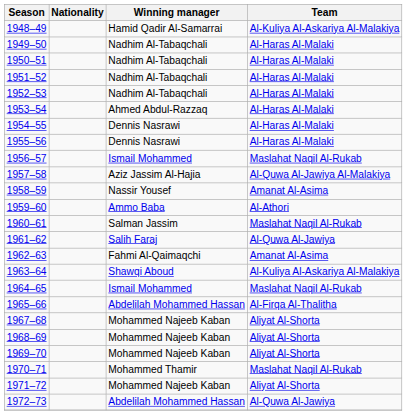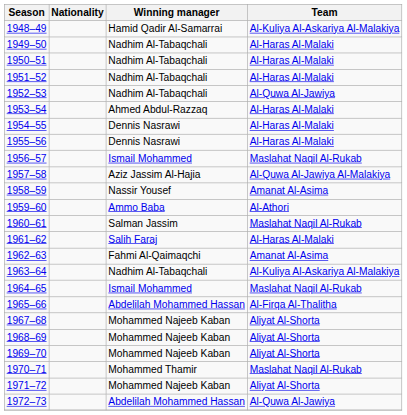1952–53 | Team: Al-Haras Al-Malaki -> Al-Quwa Al-Jawiya
1961–62 | Team: Al-Quwa Al-Jawiya -> Al-Haras Al-Malaki
1963–64 | Winning manager: Shawqi Aboud -> Nadhim Al-Tabaqchali
